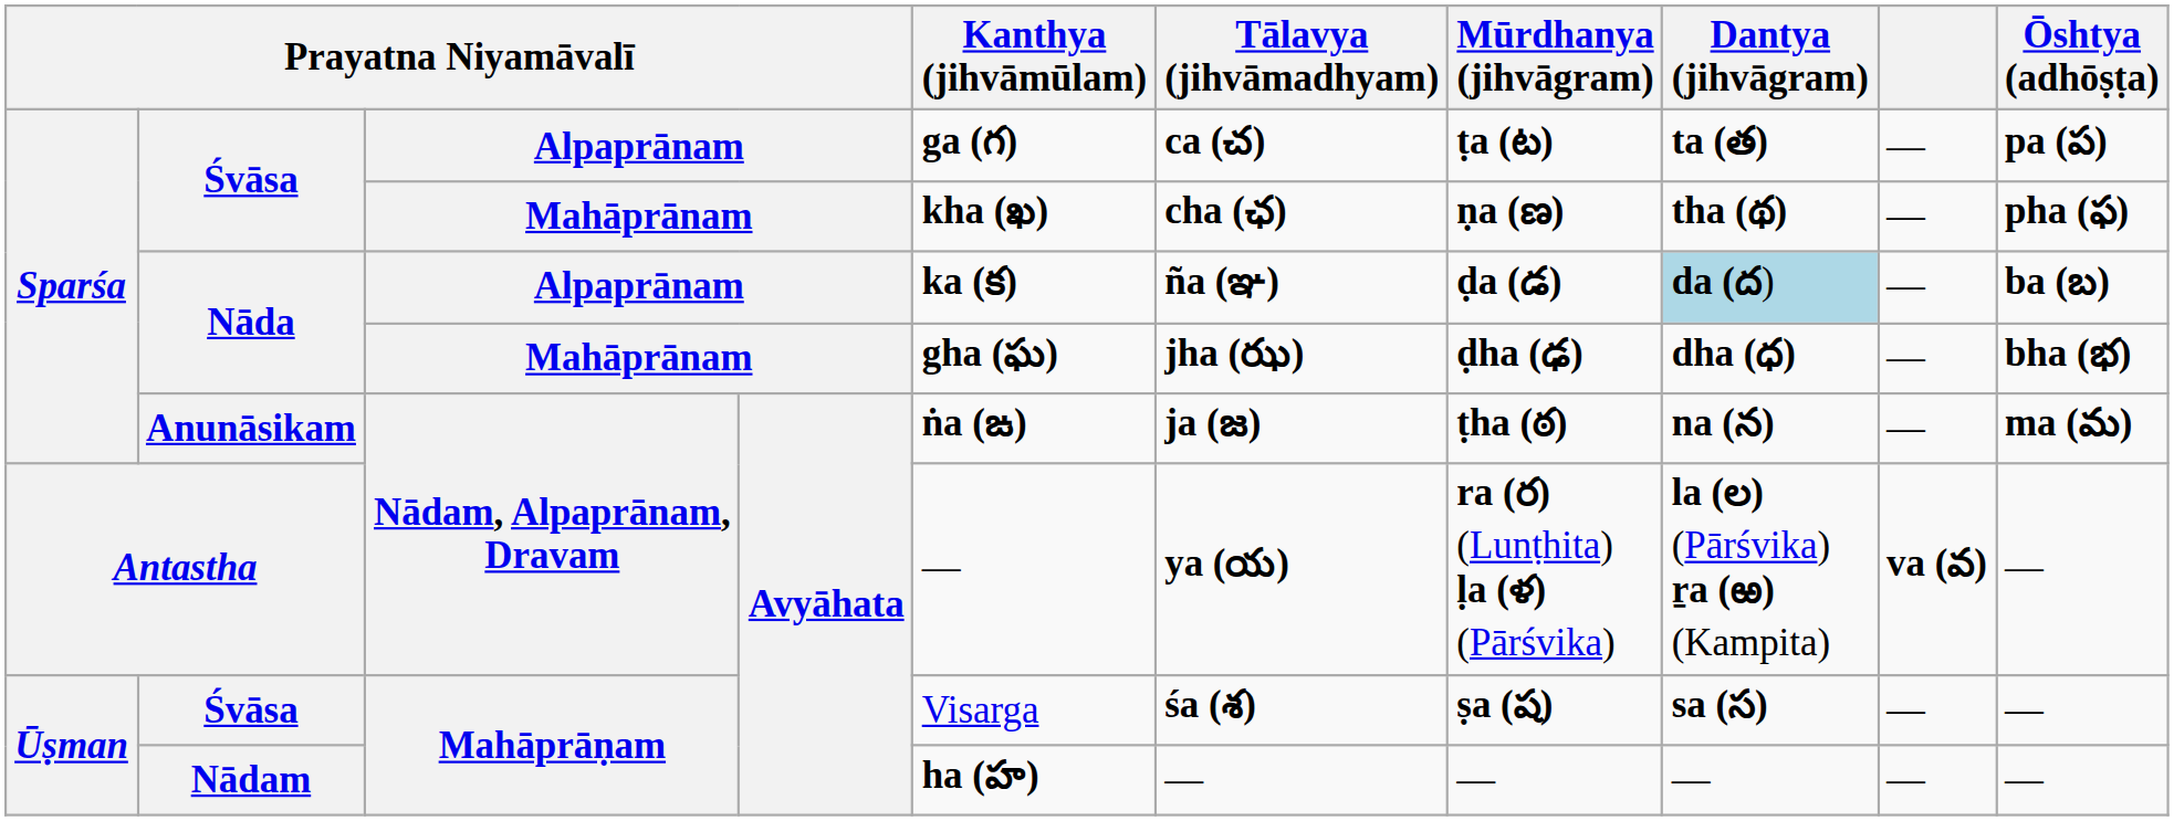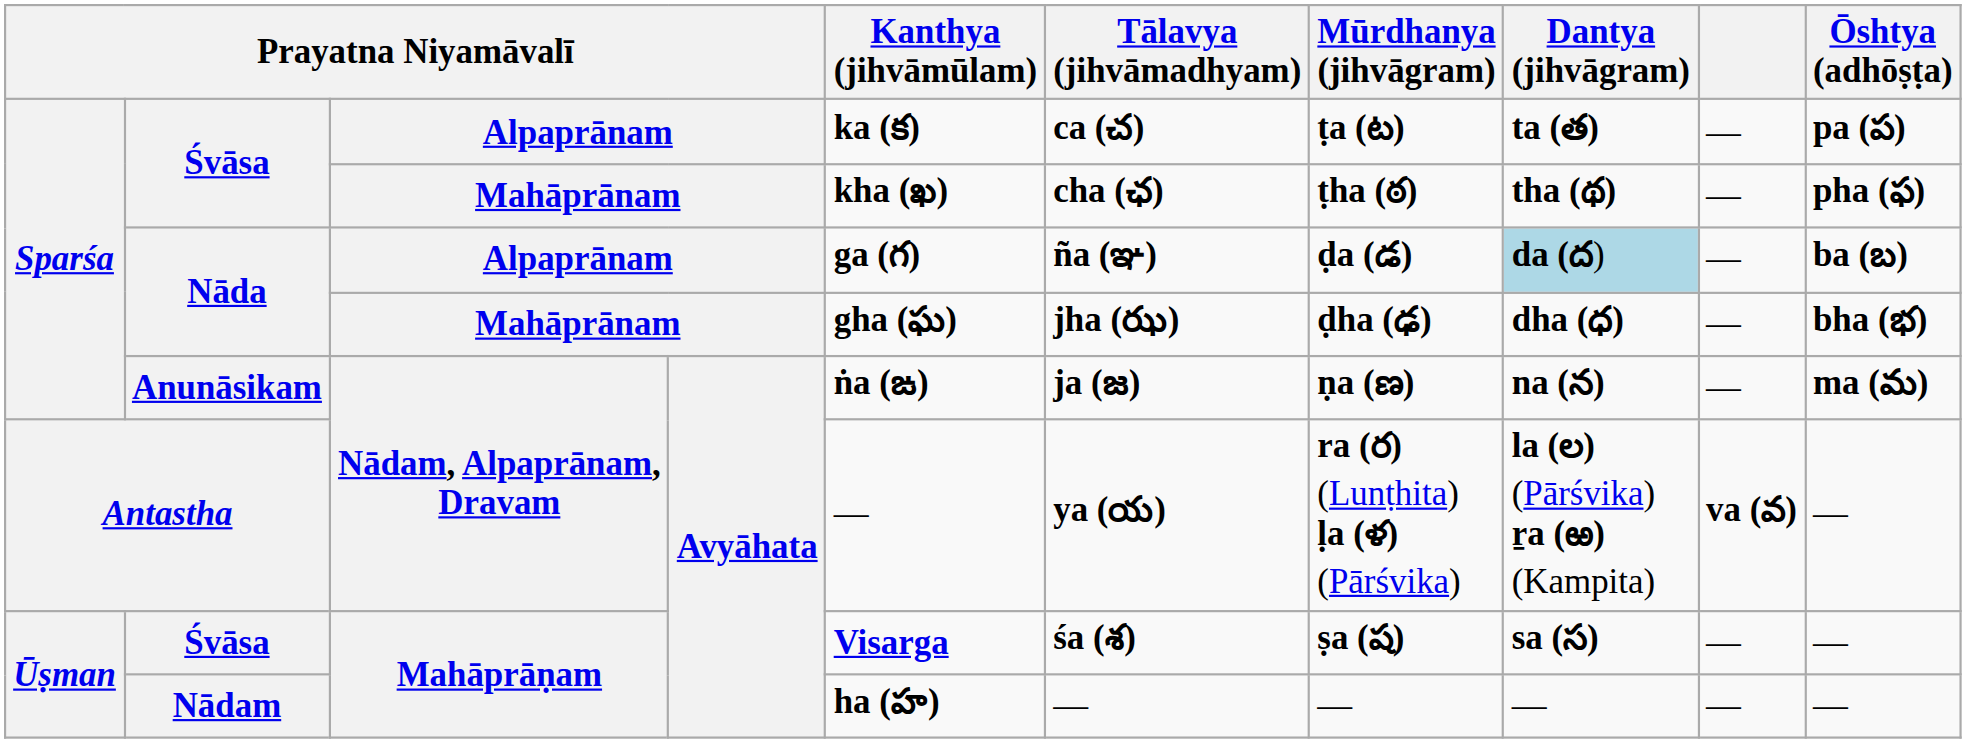Śvāsa / Alpaprānam | Kanthya (jihvāmūlam): ga (గ) -> ka (క)
Śvāsa / Mahāprānam | Mūrdhanya (jihvāgram): ṇa (ణ) -> ṭha (ఠ)
Nāda / Alpaprānam | Kanthya (jihvāmūlam): ka (క) -> ga (గ)
Anunāsikam | Mūrdhanya (jihvāgram): ṭha (ఠ) -> ṇa (ణ)
Śvāsa / Mahāprāṇam | Kanthya (jihvāmūlam): normal -> bold
